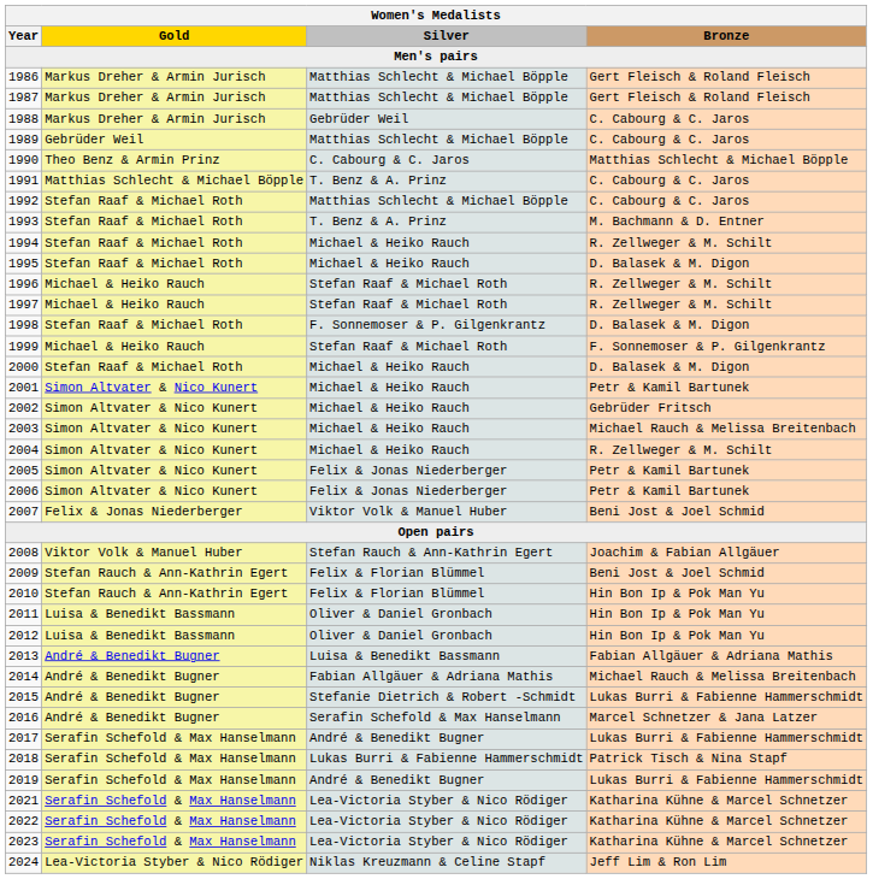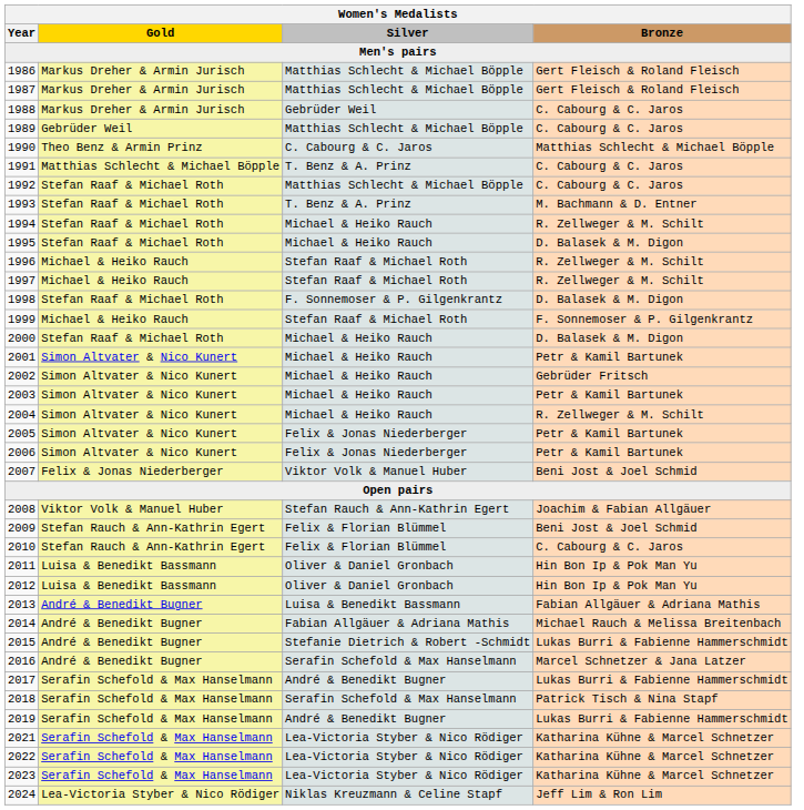2003 | Bronze: Michael Rauch & Melissa Breitenbach -> Petr & Kamil Bartunek
2010 | Bronze: Hin Bon Ip & Pok Man Yu -> C. Cabourg & C. Jaros
2018 | Silver: Lukas Burri & Fabienne Hammerschmidt -> Serafin Schefold & Max Hanselmann
